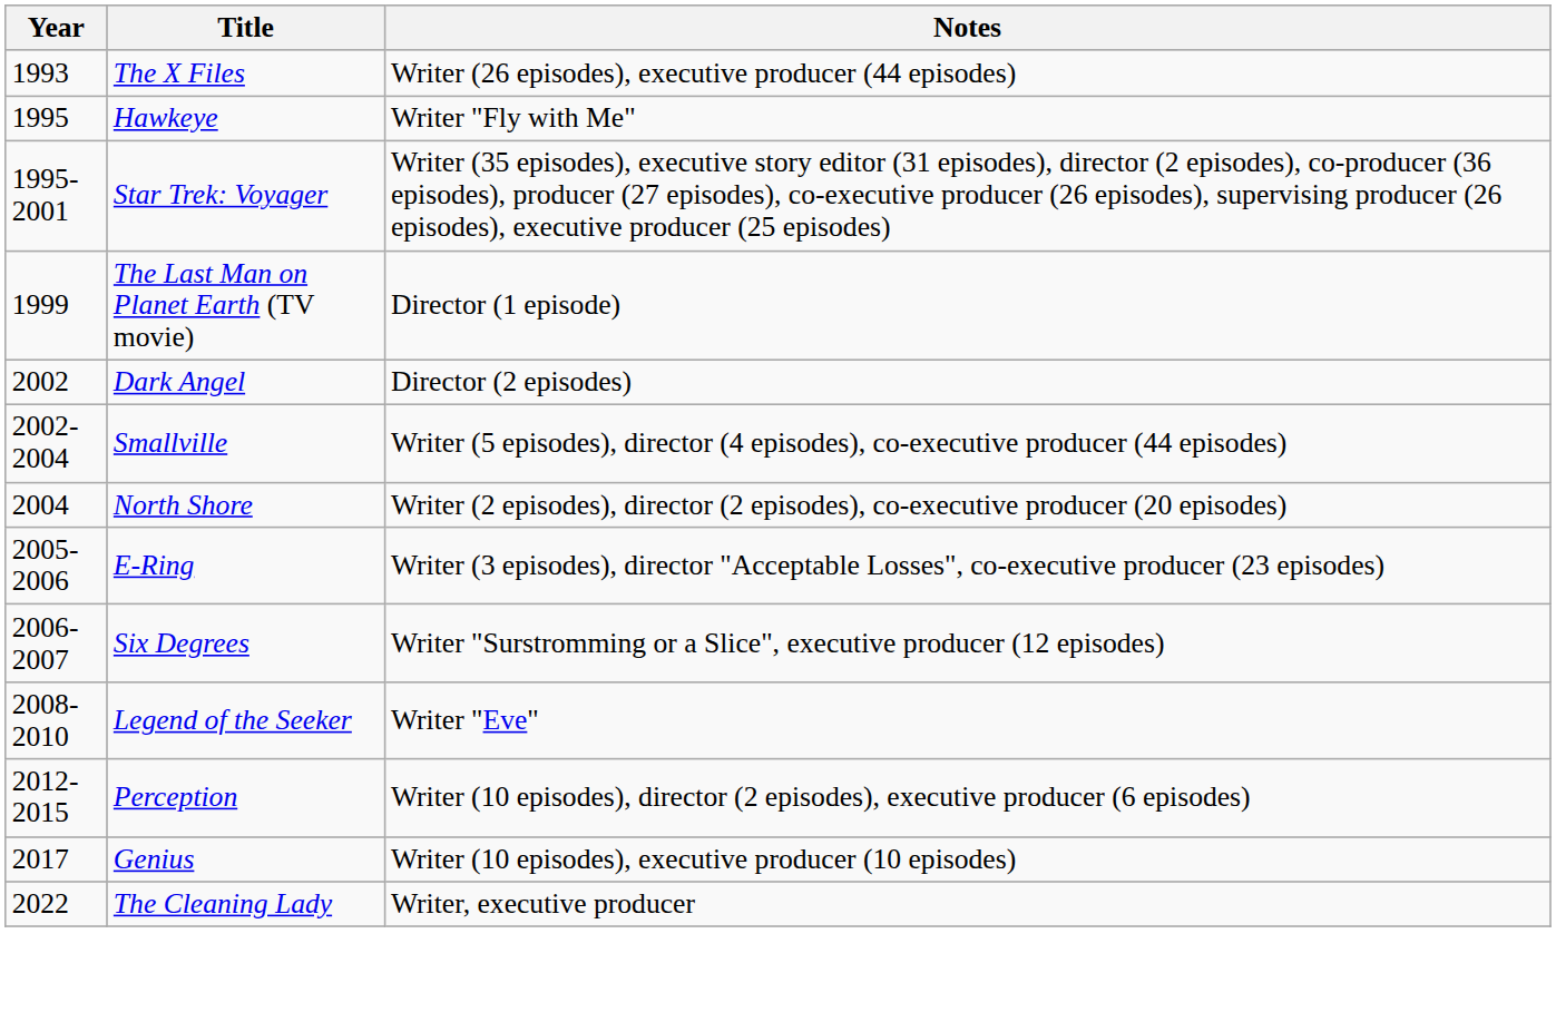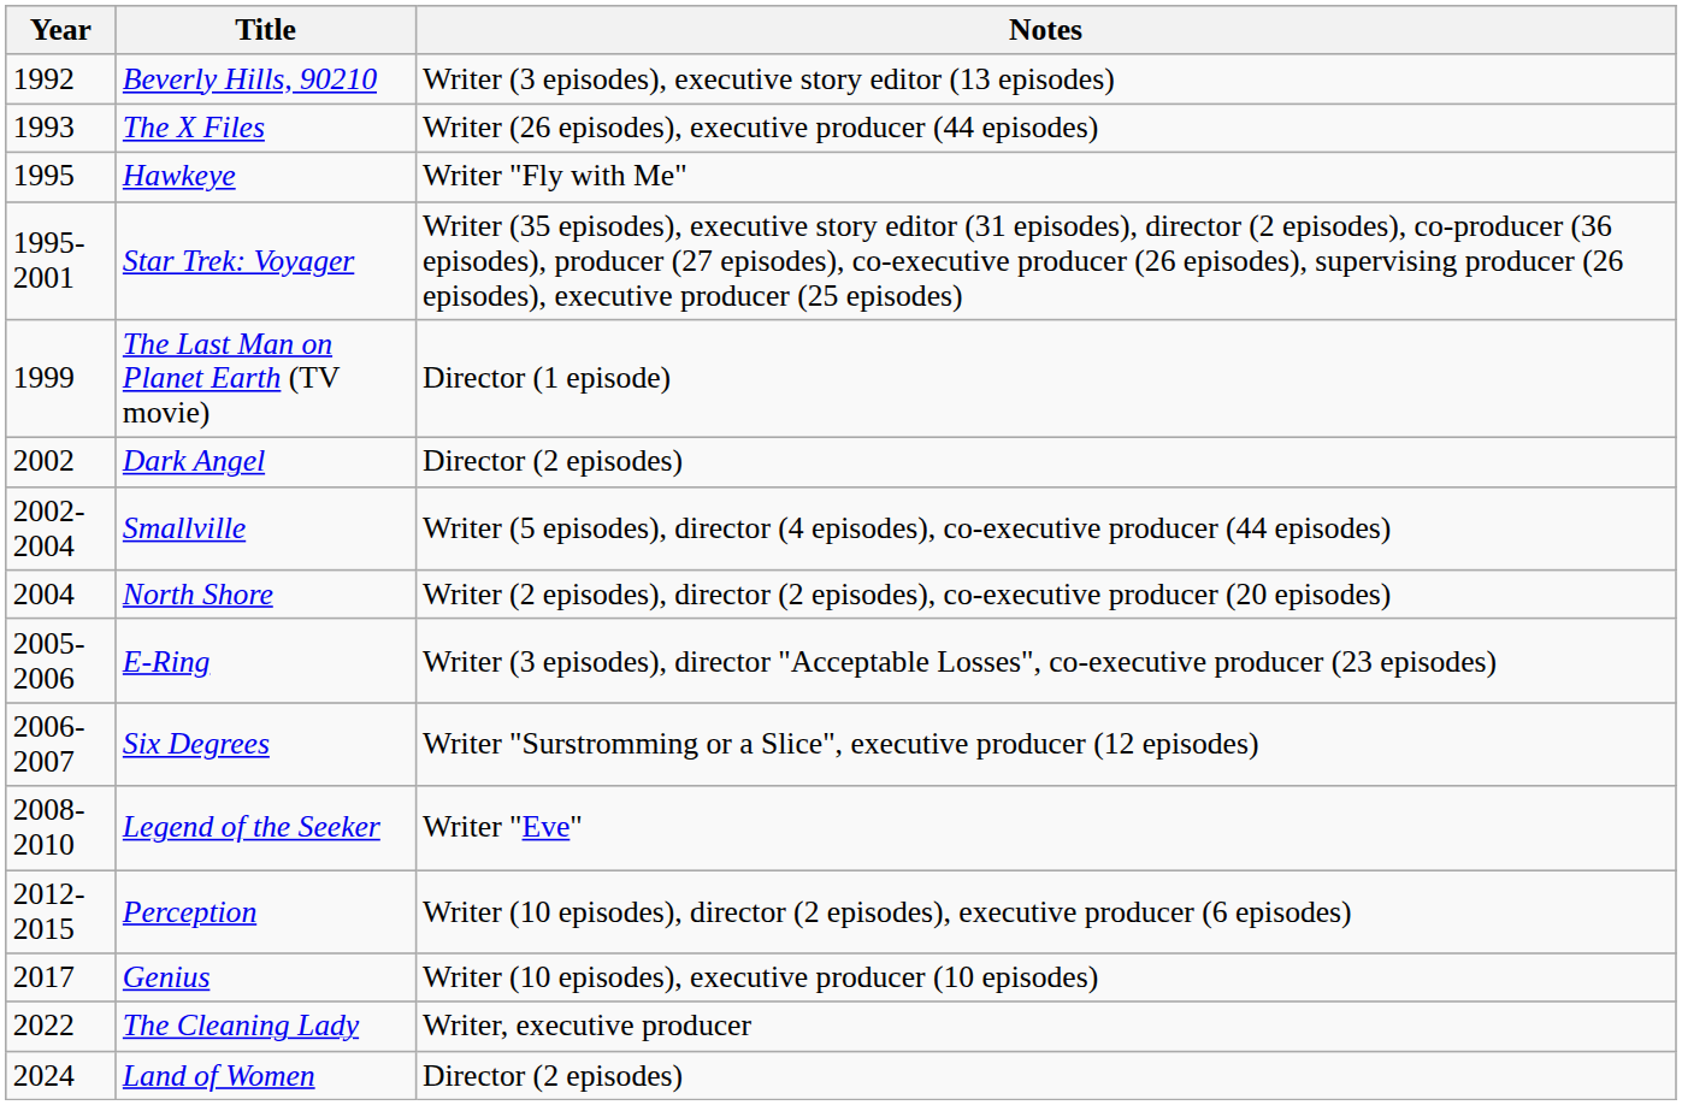+ row: 1992 | Beverly Hills, 90210 | Writer (3 episodes), executive story editor (13 episodes)
+ row: 2024 | Land of Women | Director (2 episodes)
